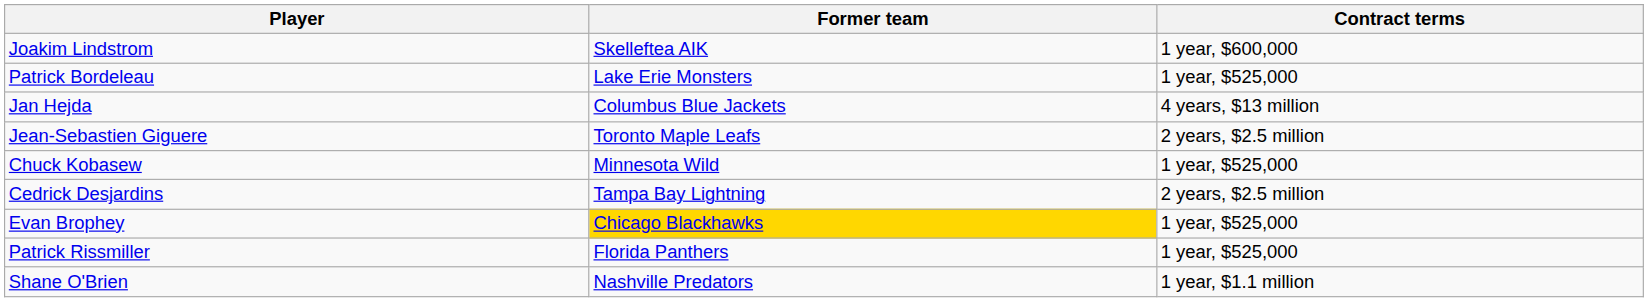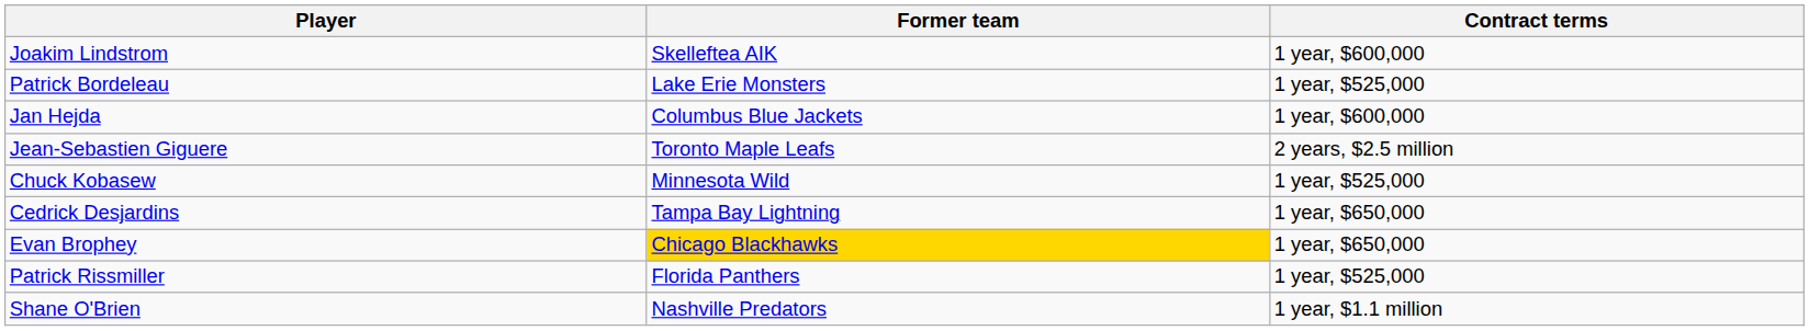Jan Hejda | Contract terms: 4 years, $13 million -> 1 year, $600,000
Cedrick Desjardins | Contract terms: 2 years, $2.5 million -> 1 year, $650,000
Evan Brophey | Contract terms: 1 year, $525,000 -> 1 year, $650,000
